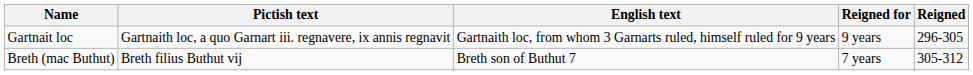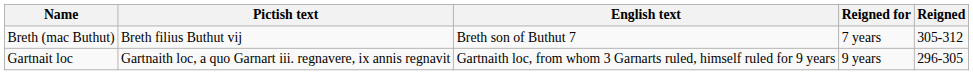rows swapped: Gartnait loc <-> Breth (mac Buthut)
